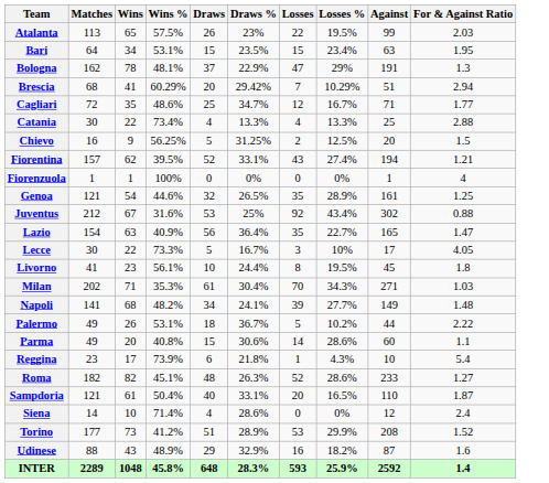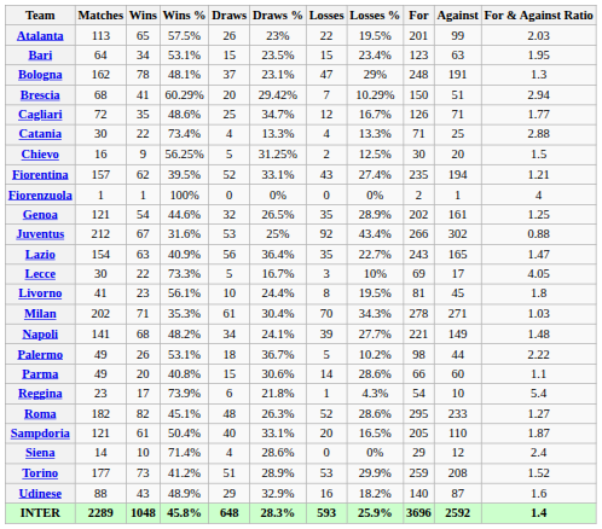+ column: For | 201 | 123 | 248 | 150 | 126 | 71 | 30 | 235 | 2 | 202 | 266 | 243 | 69 | 81 | 278 | 221 | 98 | 66 | 54 | 295 | 205 | 29 | 259 | 140 | 3696
Bologna | Draws %: 22.9% -> 23.1%
